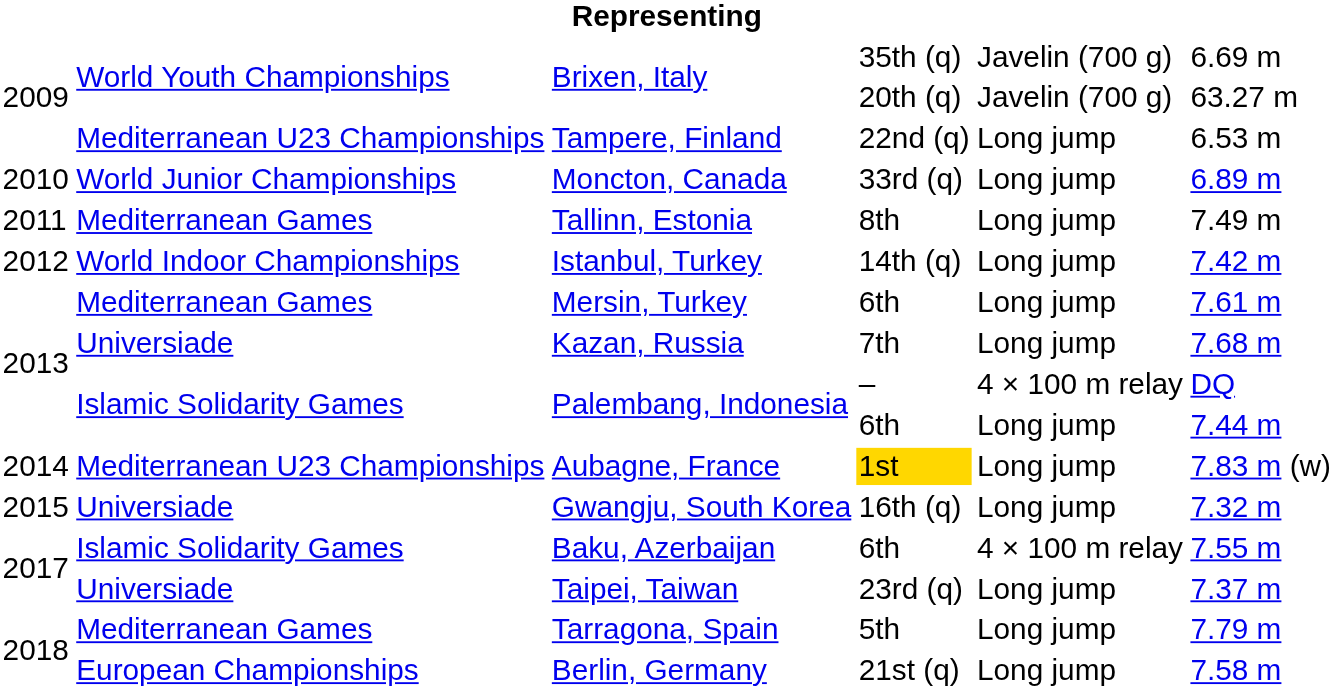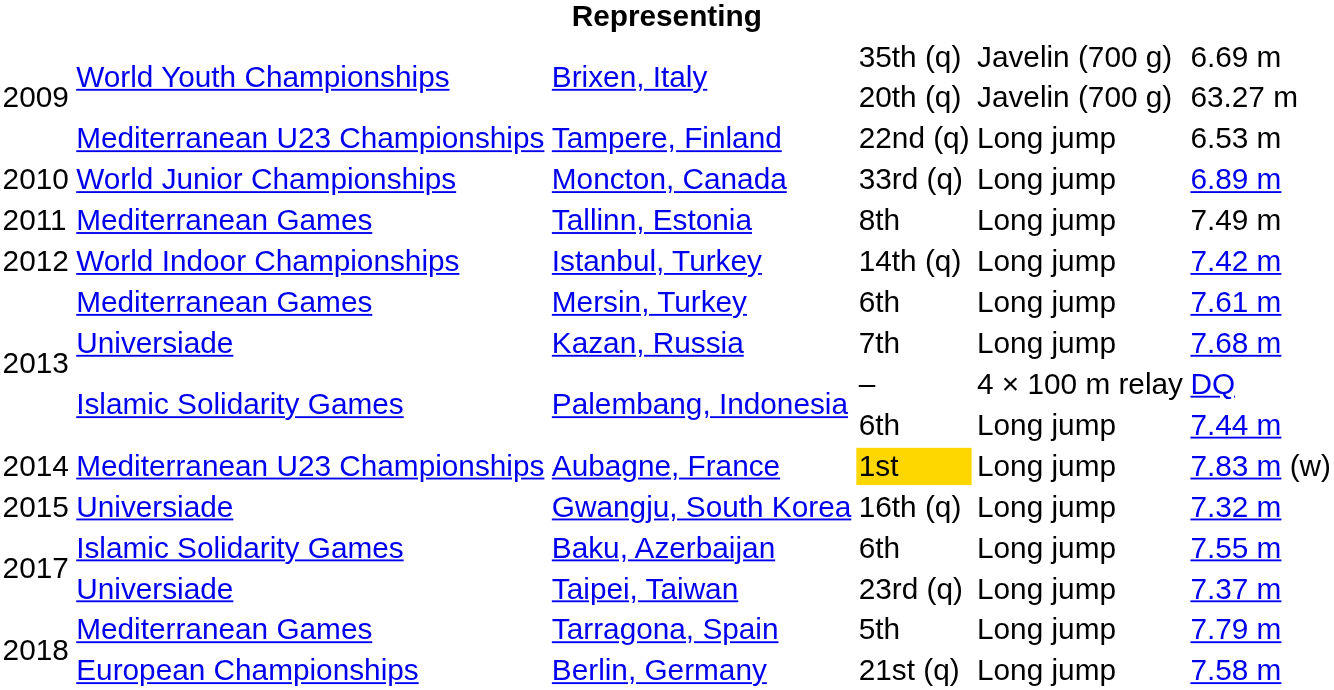Baku, Azerbaijan | column 5: 4 × 100 m relay -> Long jump
